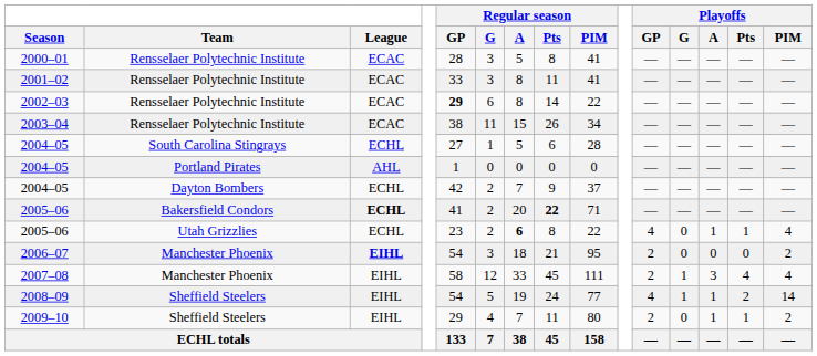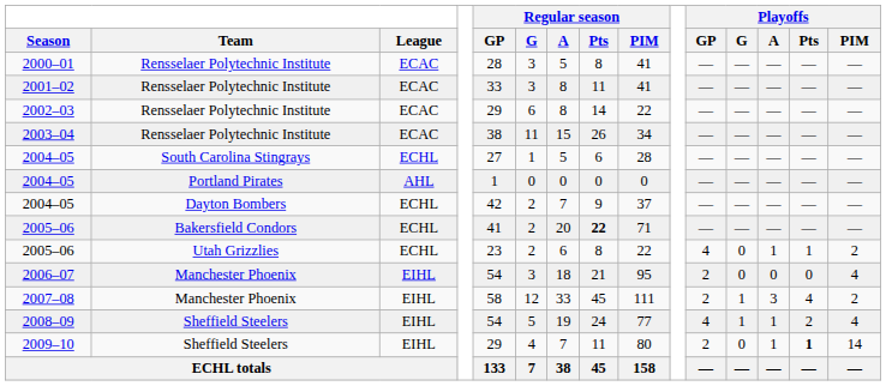2002–03 | Regular season / GP: bold -> normal
2005–06 / Bakersfield Condors | League: bold -> normal
2005–06 / Utah Grizzlies | Regular season / A: bold -> normal
2005–06 / Utah Grizzlies | Playoffs / PIM: 4 -> 2
2006–07 | League: bold -> normal
2006–07 | Playoffs / PIM: 2 -> 4
2007–08 | Playoffs / PIM: 4 -> 2
2008–09 | Playoffs / PIM: 14 -> 4
2009–10 | Playoffs / Pts: normal -> bold
2009–10 | Playoffs / PIM: 2 -> 14
